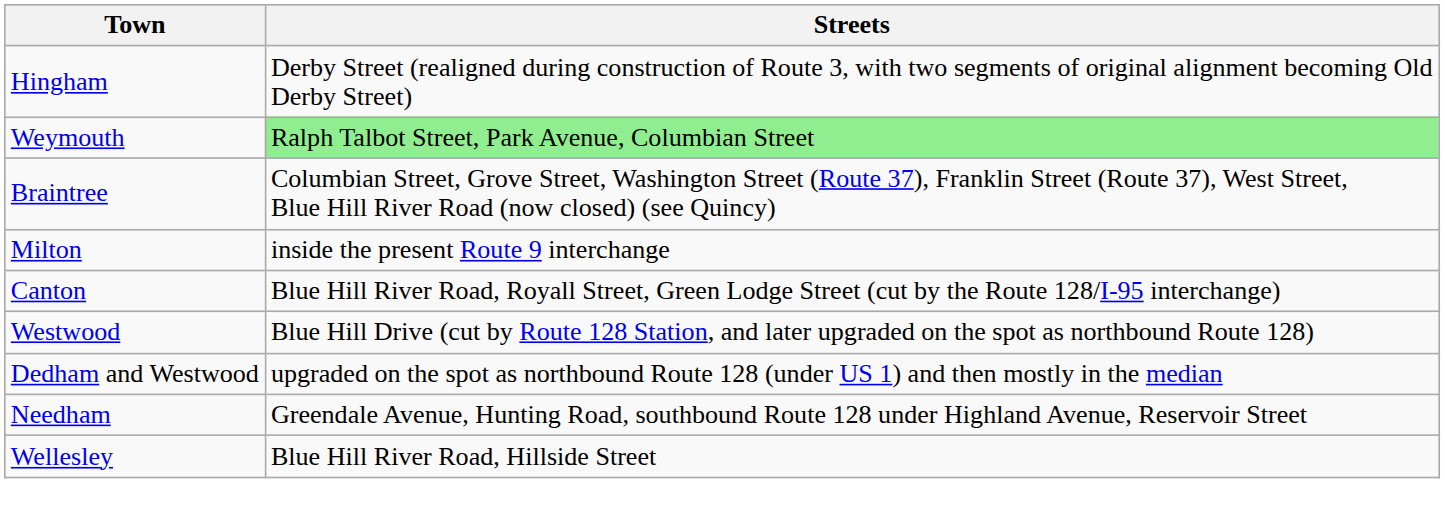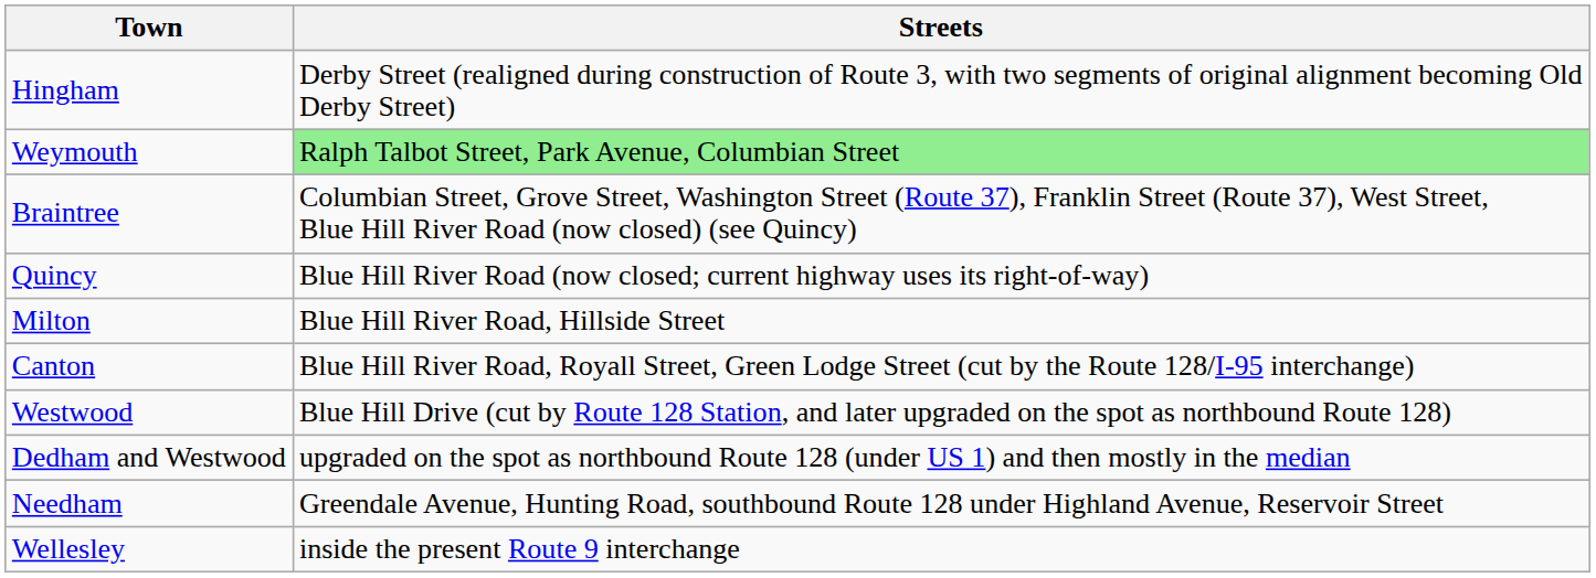+ row: Quincy | Blue Hill River Road (now closed; current highway uses its right-of-way)
Milton | Streets: inside the present Route 9 interchange -> Blue Hill River Road, Hillside Street
Wellesley | Streets: Blue Hill River Road, Hillside Street -> inside the present Route 9 interchange
